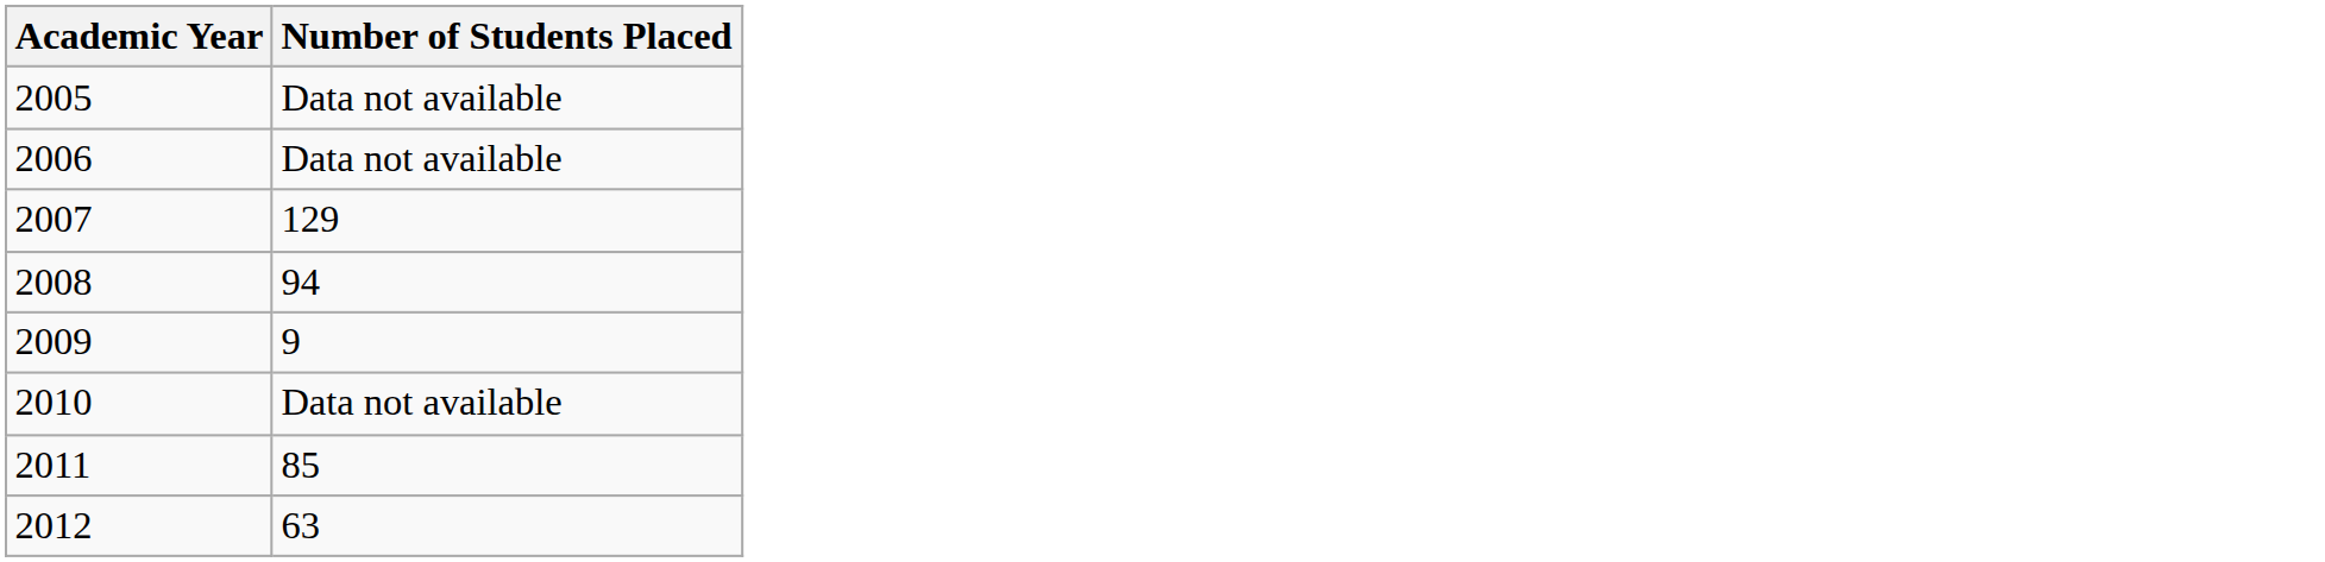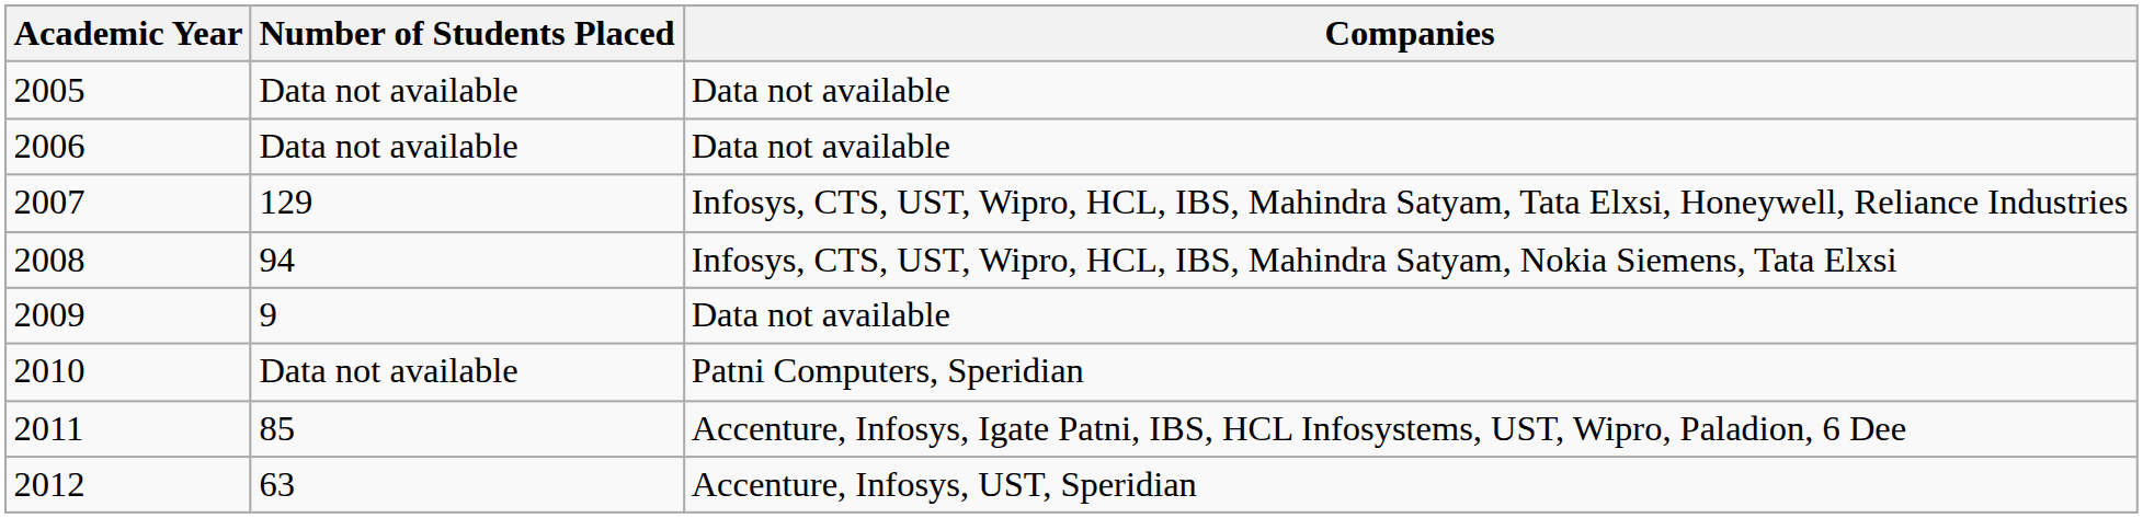+ column: Companies | Data not available | Data not available | Infosys, CTS, UST, Wipro, HCL, IBS, Mahindra Satyam, Tata Elxsi, Honeywell, Reliance Industries | Infosys, CTS, UST, Wipro, HCL, IBS, Mahindra Satyam, Nokia Siemens, Tata Elxsi | Data not available | Patni Computers, Speridian | Accenture, Infosys, Igate Patni, IBS, HCL Infosystems, UST, Wipro, Paladion, 6 Dee | Accenture, Infosys, UST, Speridian
